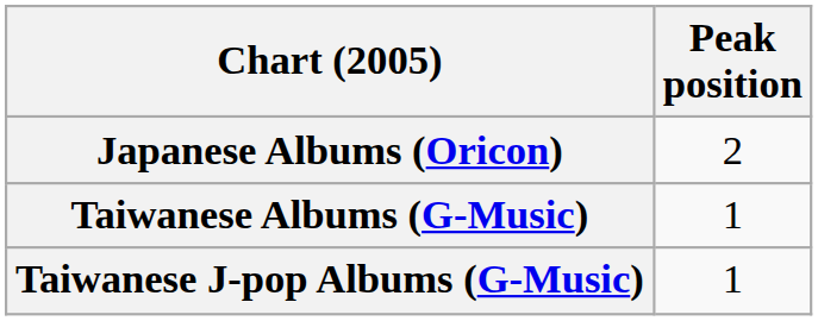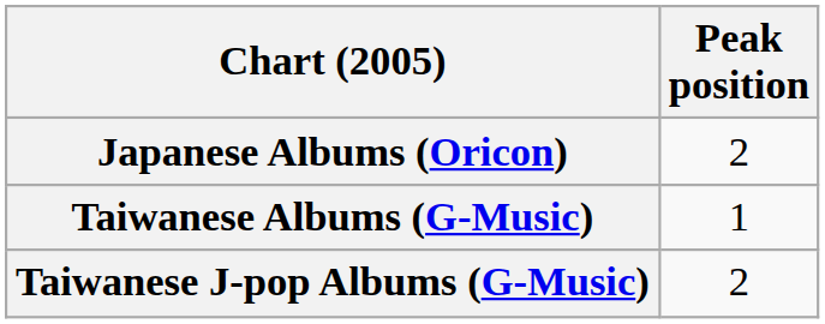Taiwanese J-pop Albums (G-Music) | Peak position: 1 -> 2
